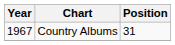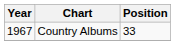Country Albums | Position: 31 -> 33
